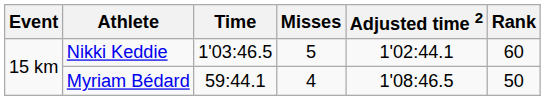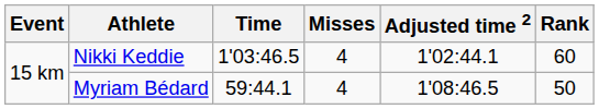Nikki Keddie | Misses: 5 -> 4
